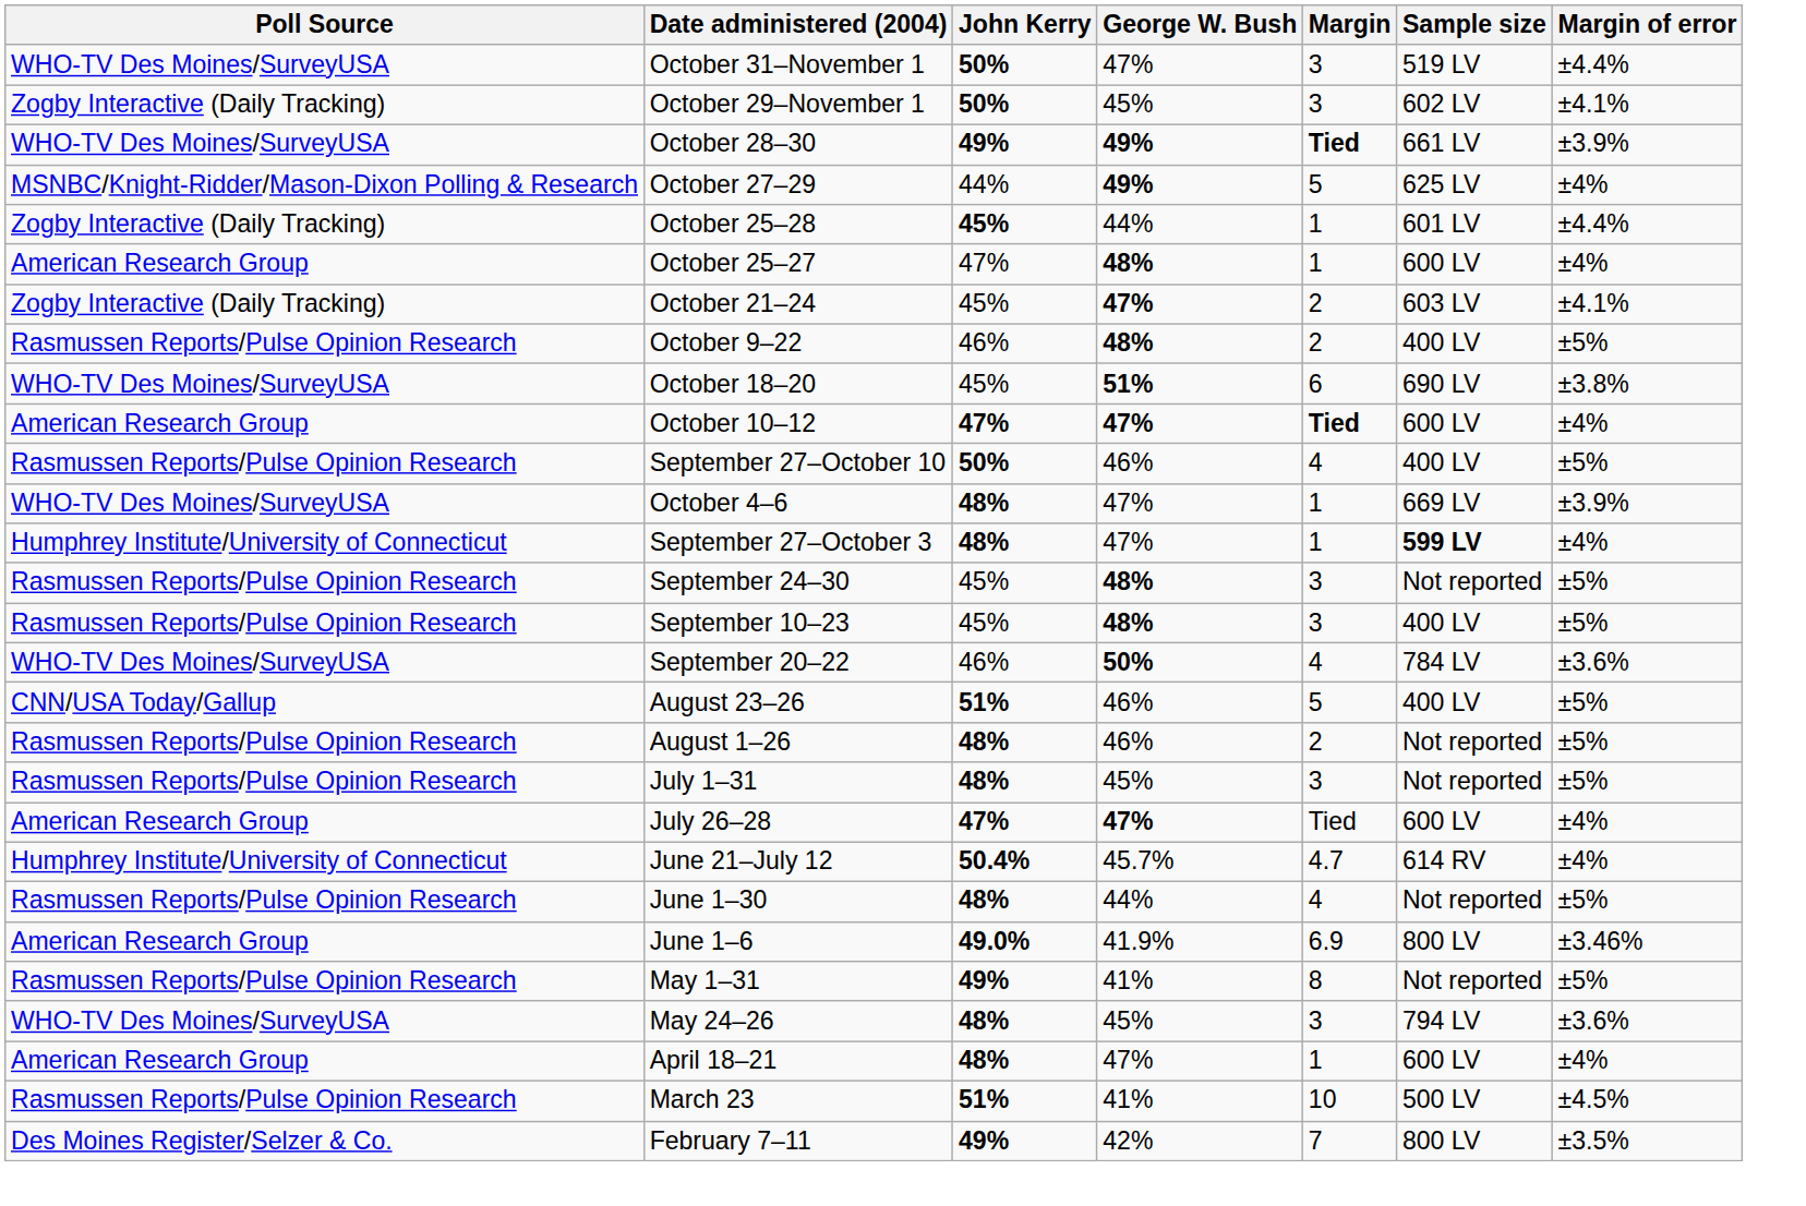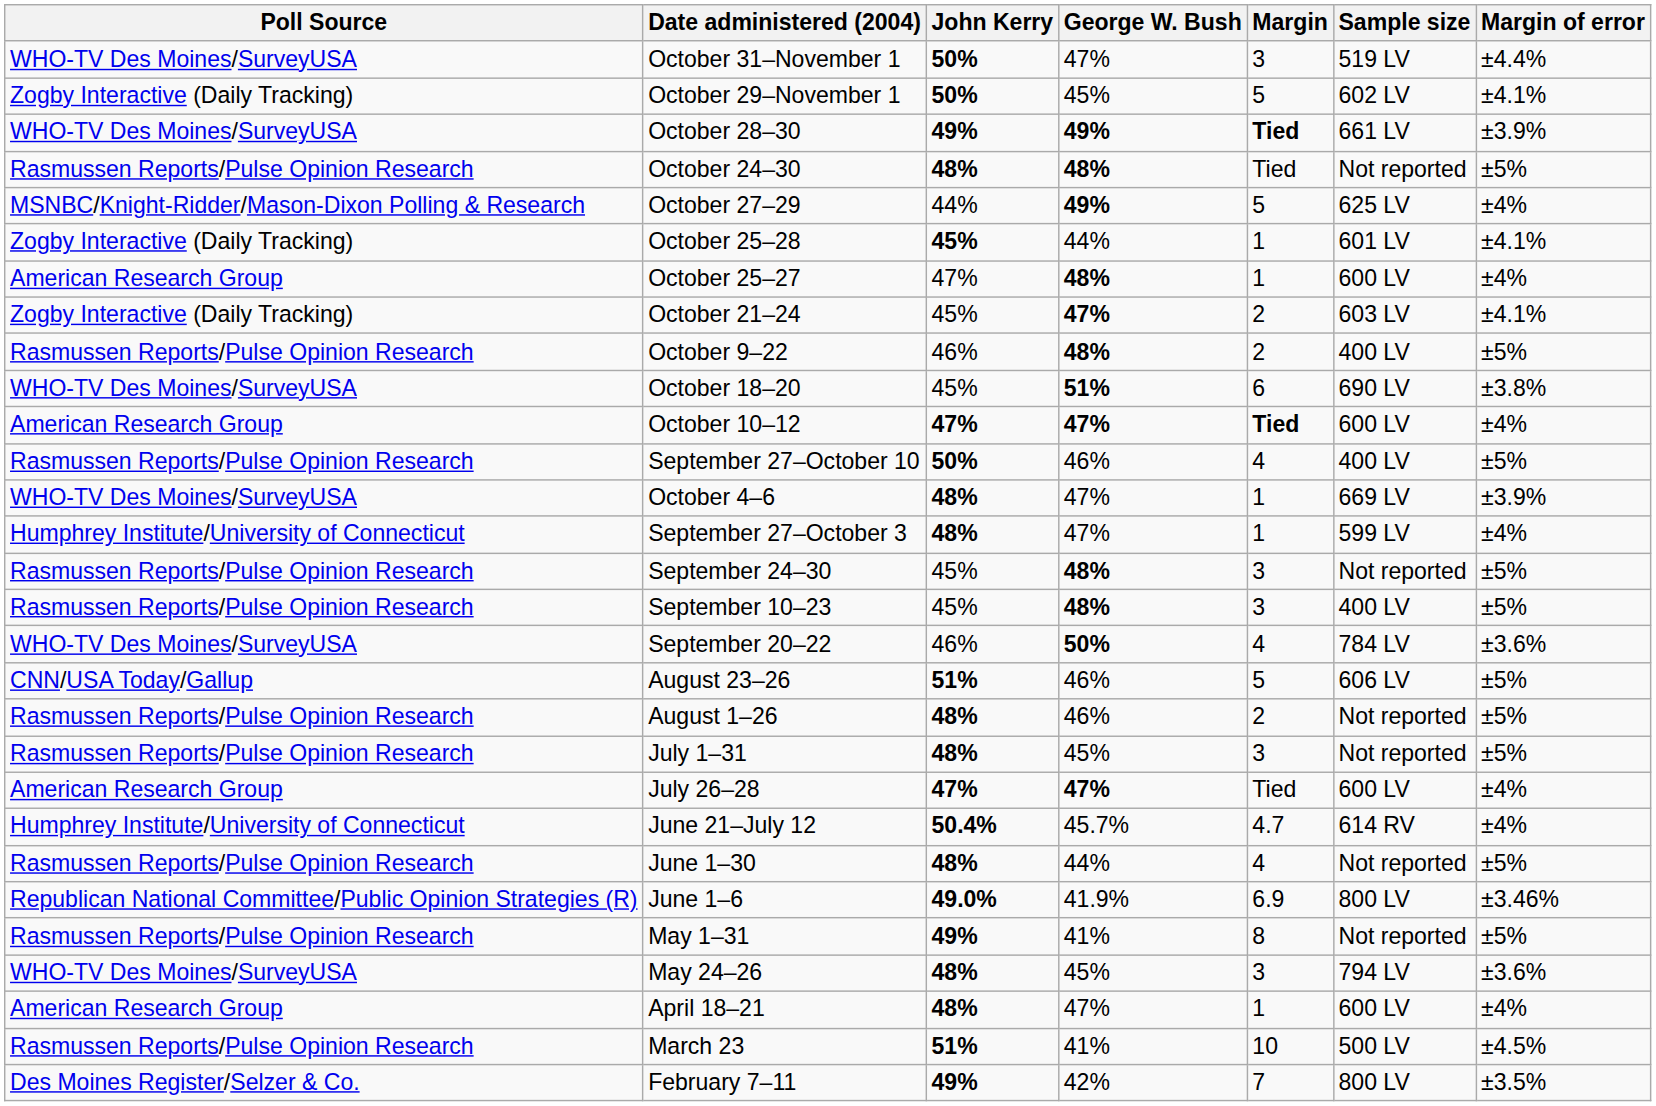October 29–November 1 | Margin: 3 -> 5
+ row: Rasmussen Reports/Pulse Opinion Research | October 24–30 | 48% | 48% | Tied | Not reported | ±5%
October 25–28 | Margin of error: ±4.4% -> ±4.1%
September 27–October 3 | Sample size: bold -> normal
August 23–26 | Sample size: 400 LV -> 606 LV
June 1–6 | Poll Source: American Research Group -> Republican National Committee/Public Opinion Strategies (R)
